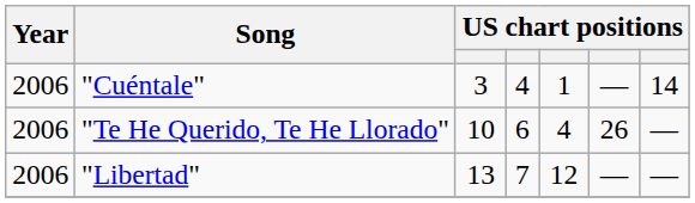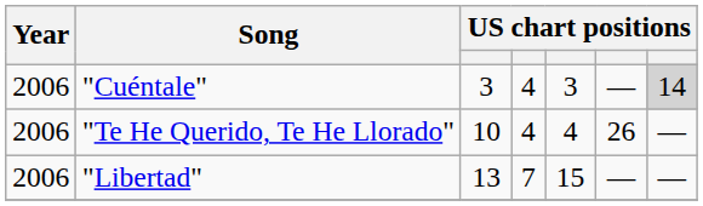"Cuéntale" | column 5: 1 -> 3
"Cuéntale" | column 7: no background -> lightgrey background
"Te He Querido, Te He Llorado" | column 4: 6 -> 4
"Libertad" | column 5: 12 -> 15
